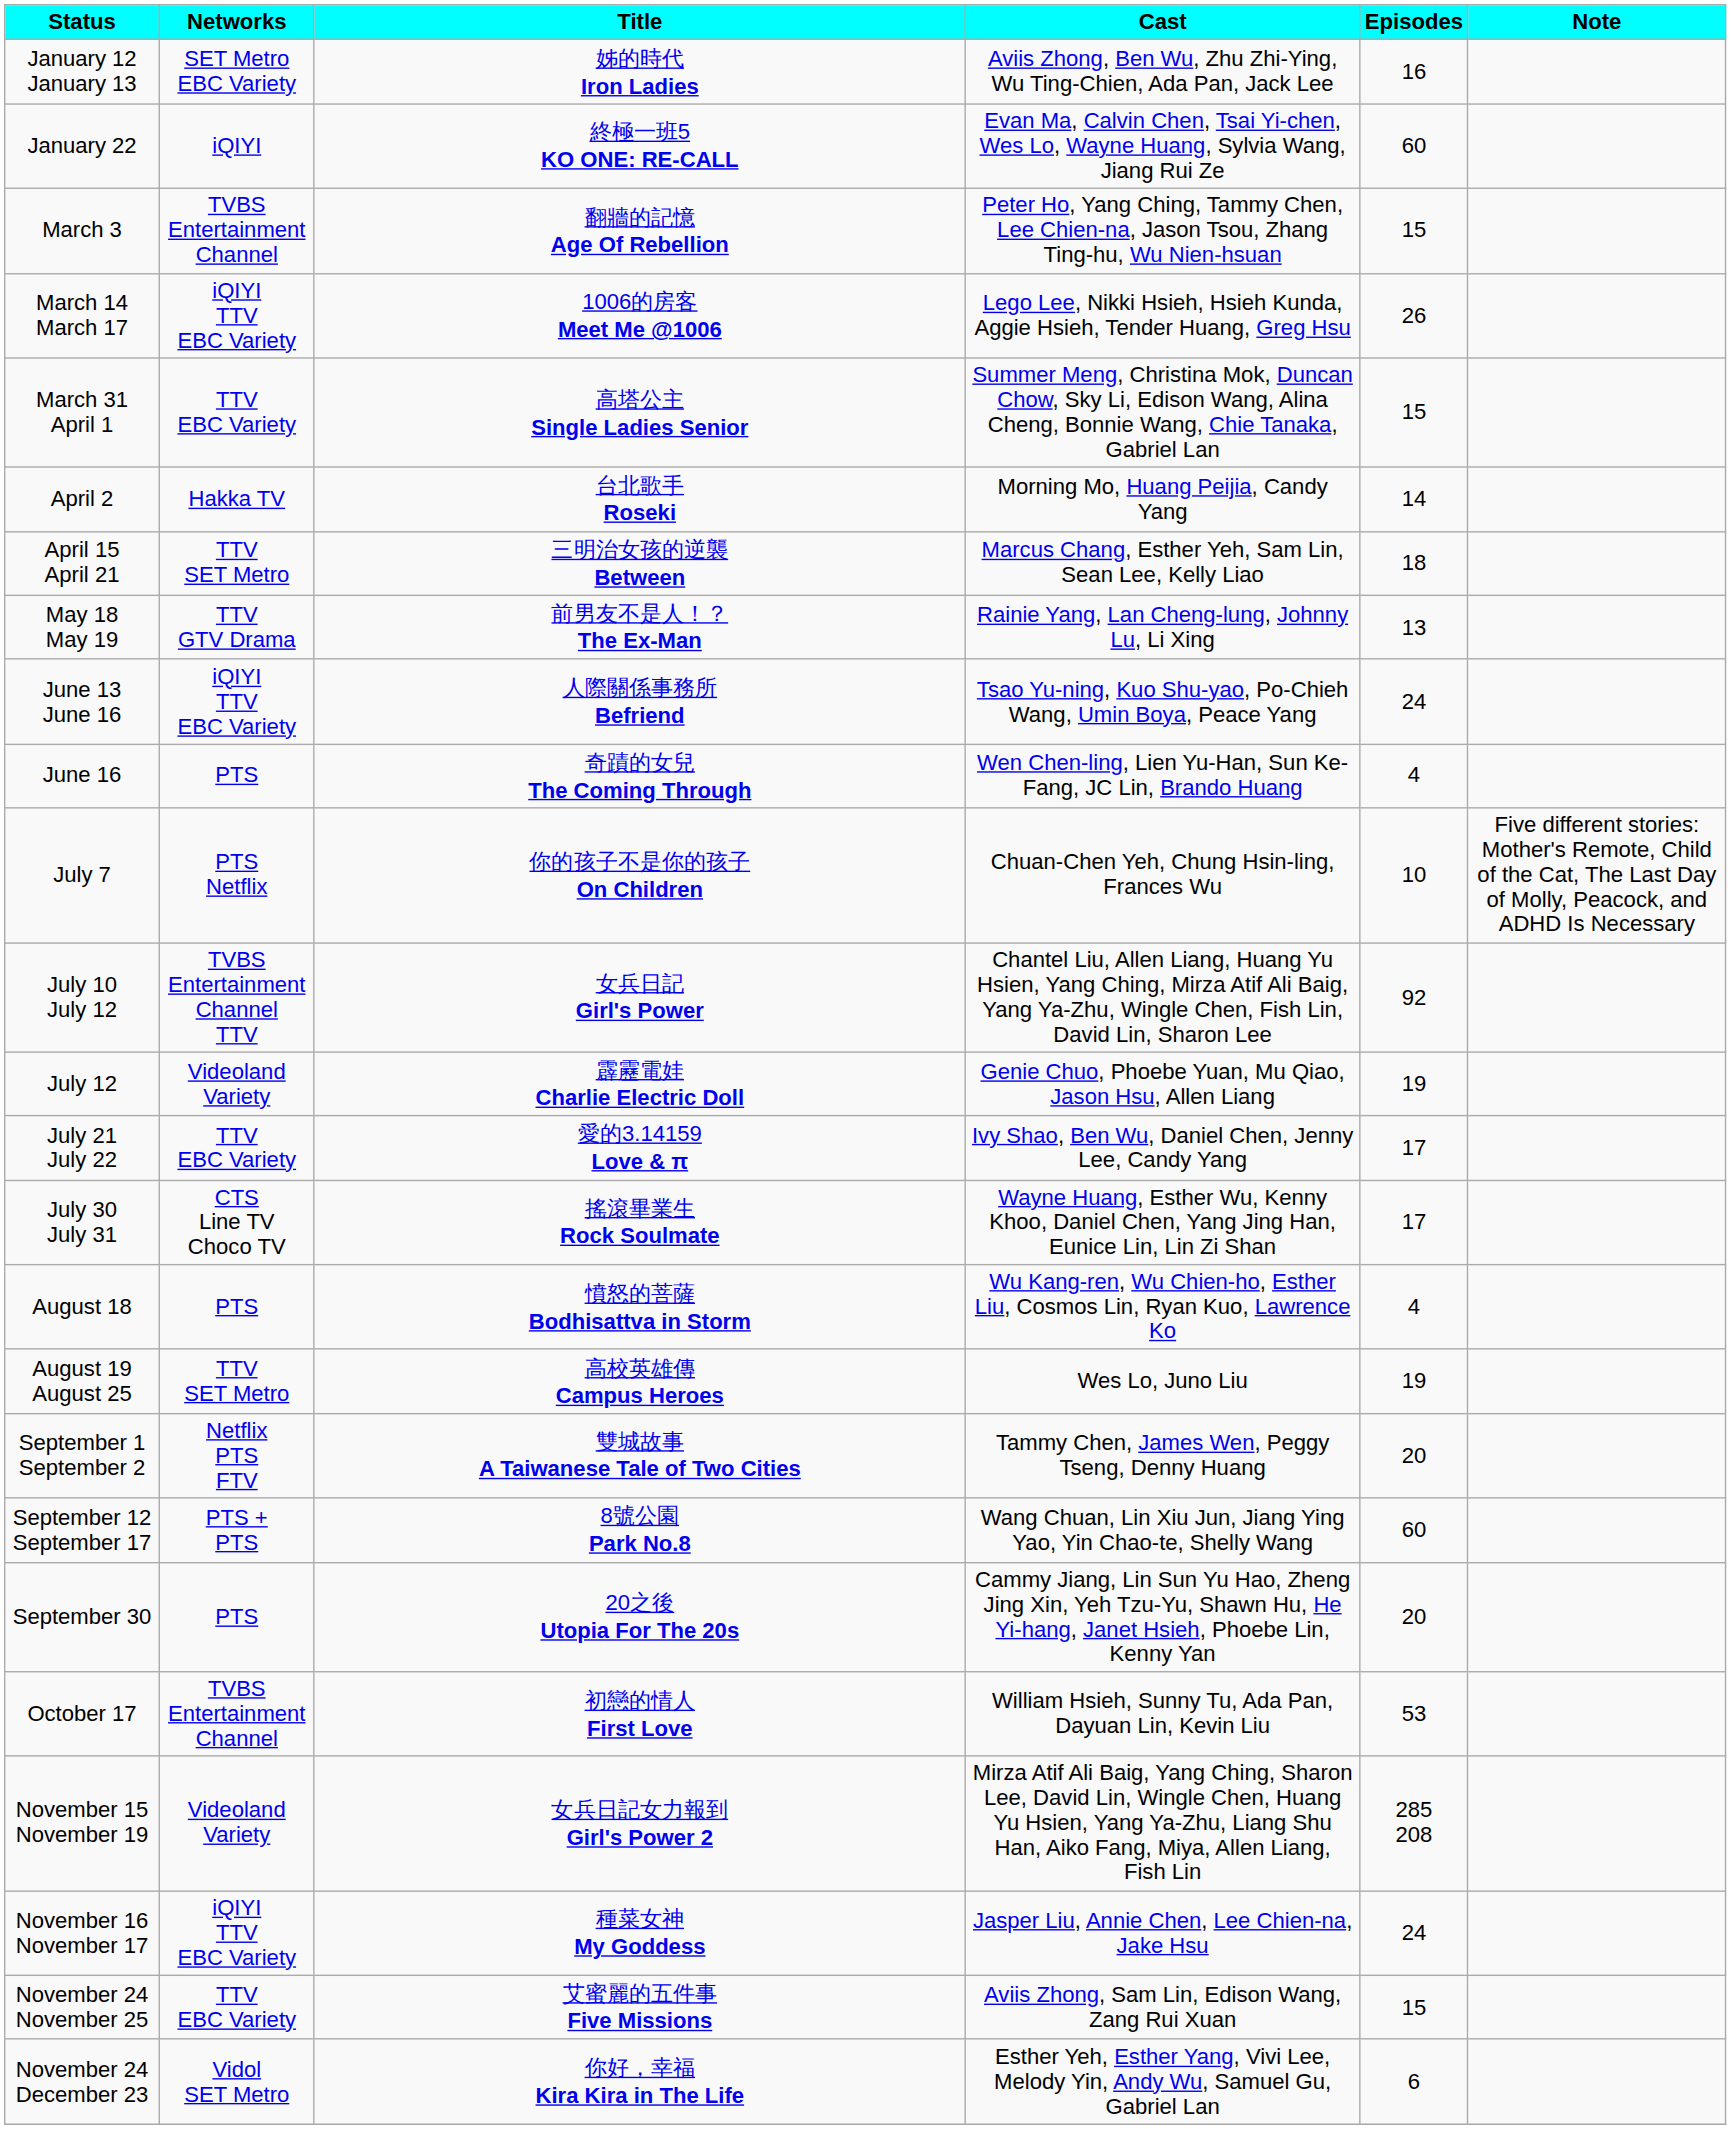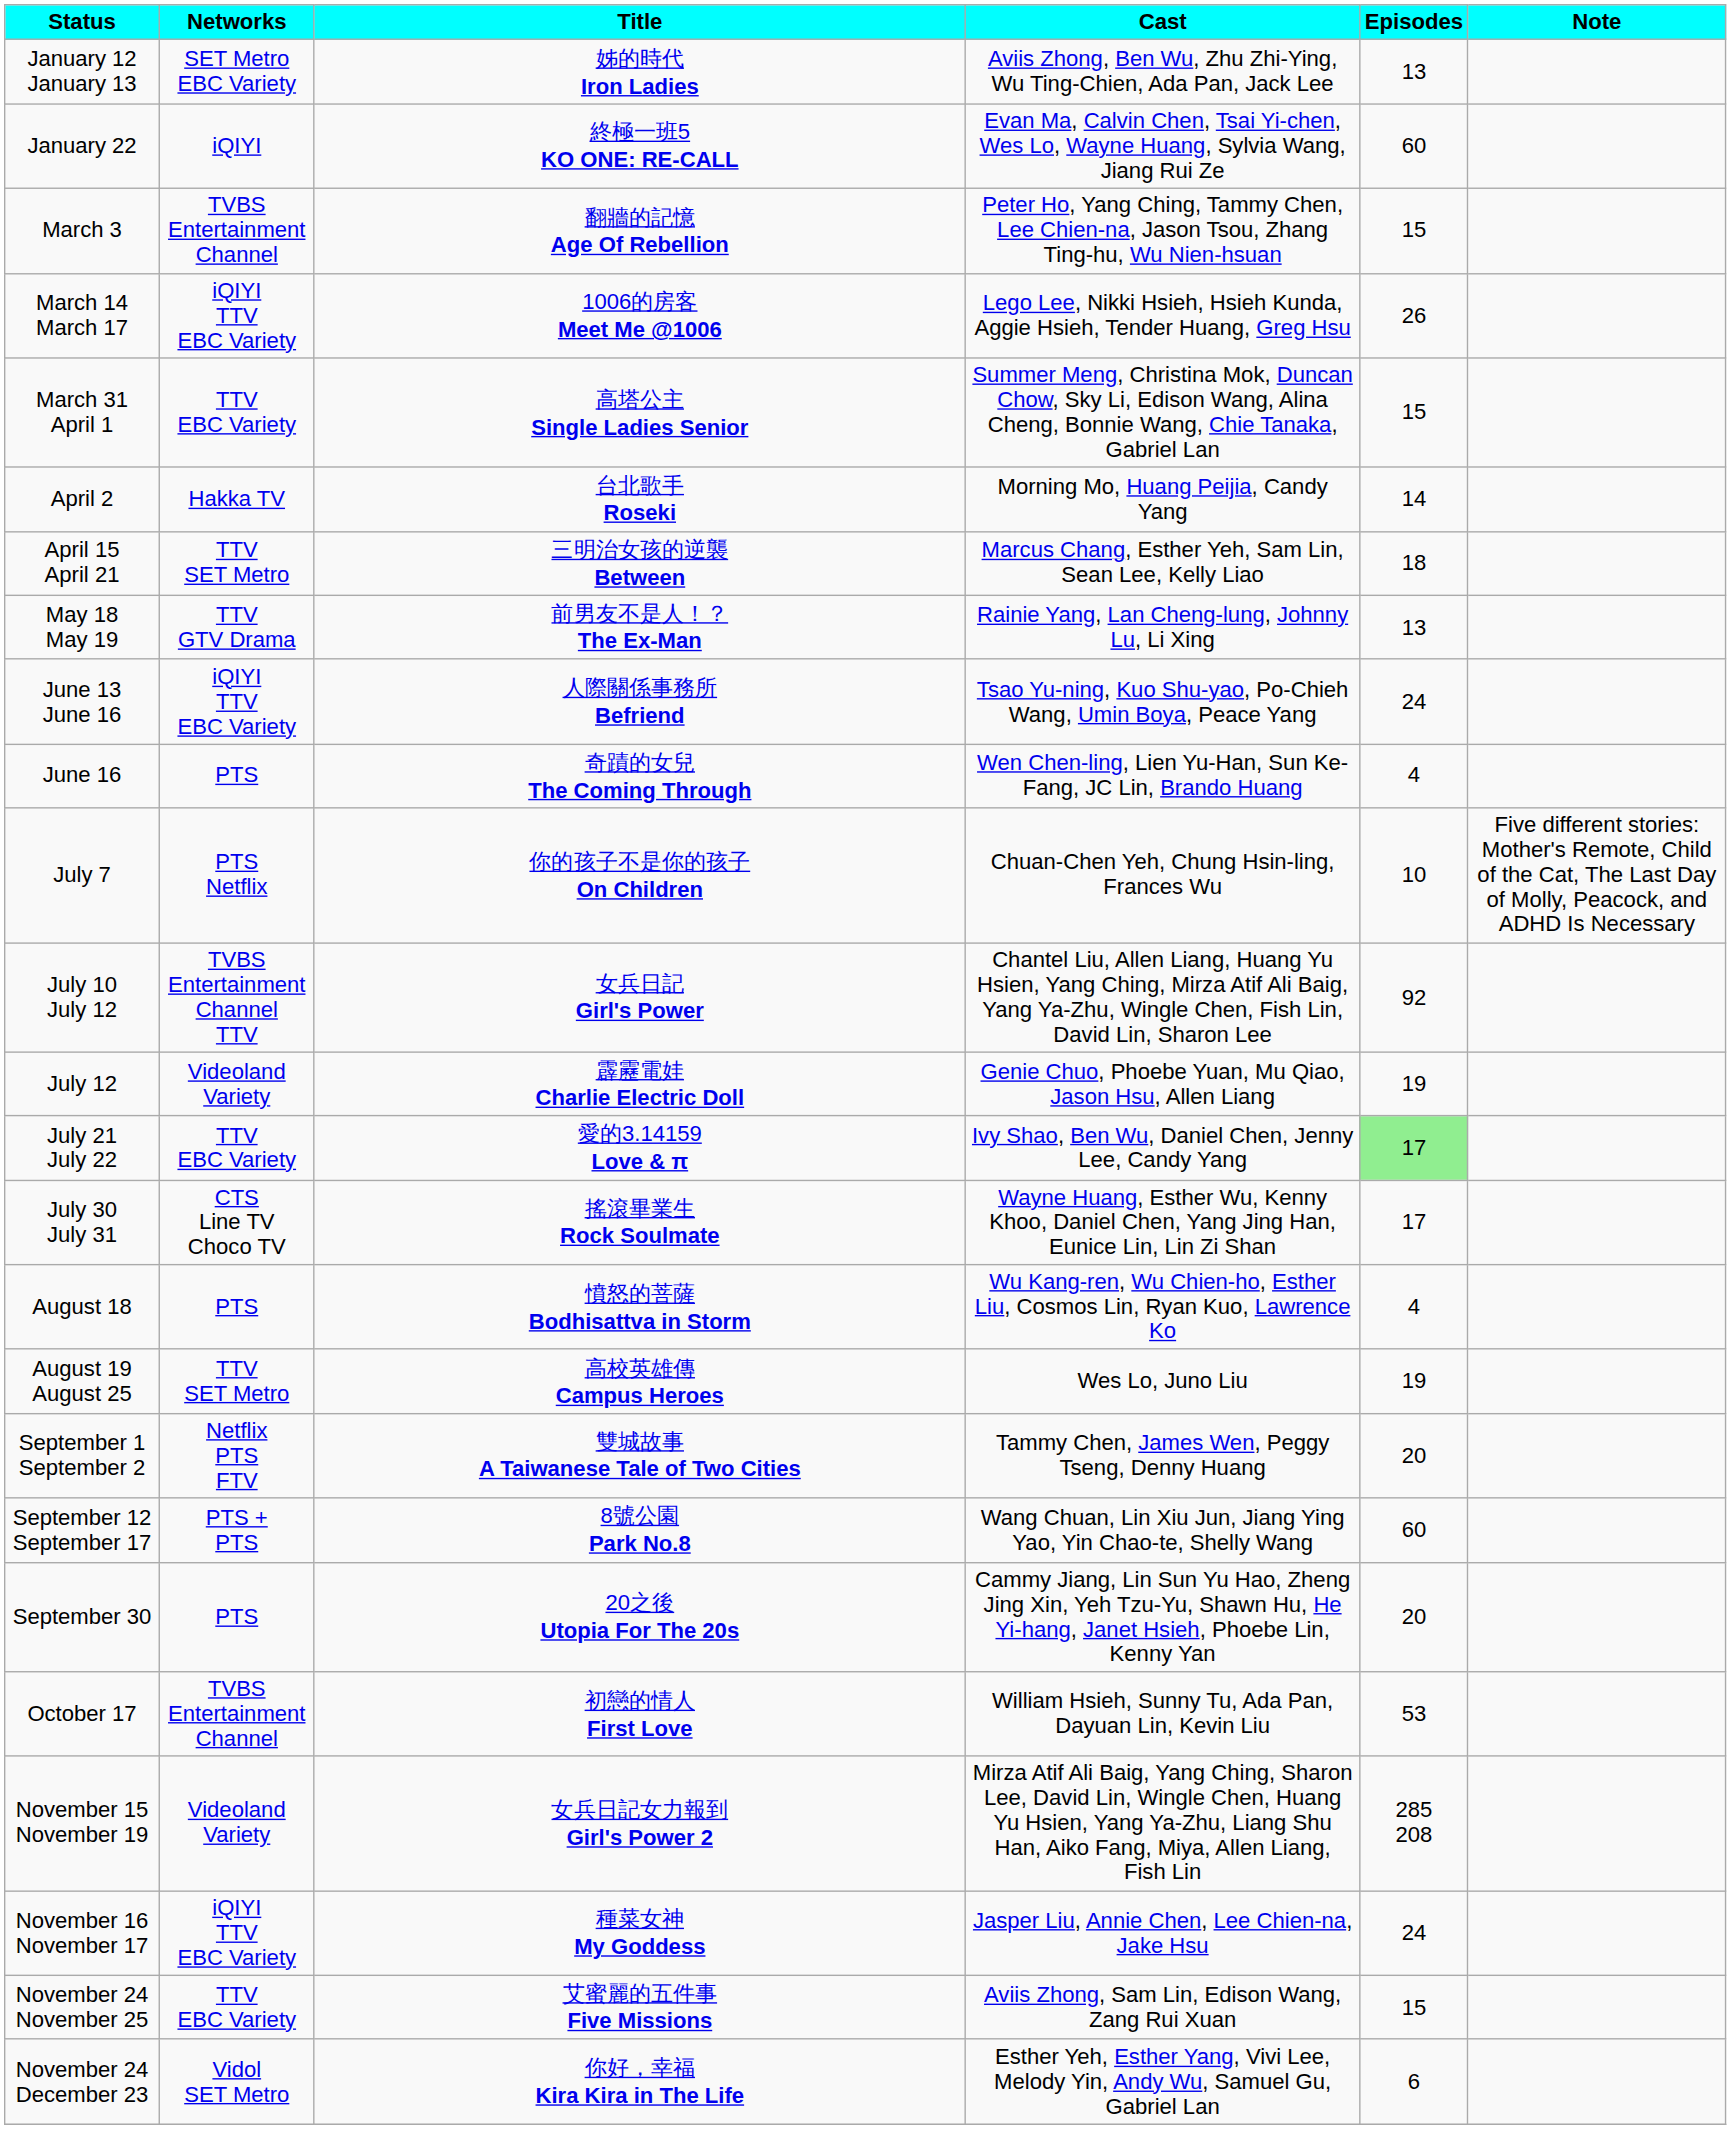January 12 January 13 | Episodes: 16 -> 13
July 21 July 22 | Episodes: no background -> lightgreen background
